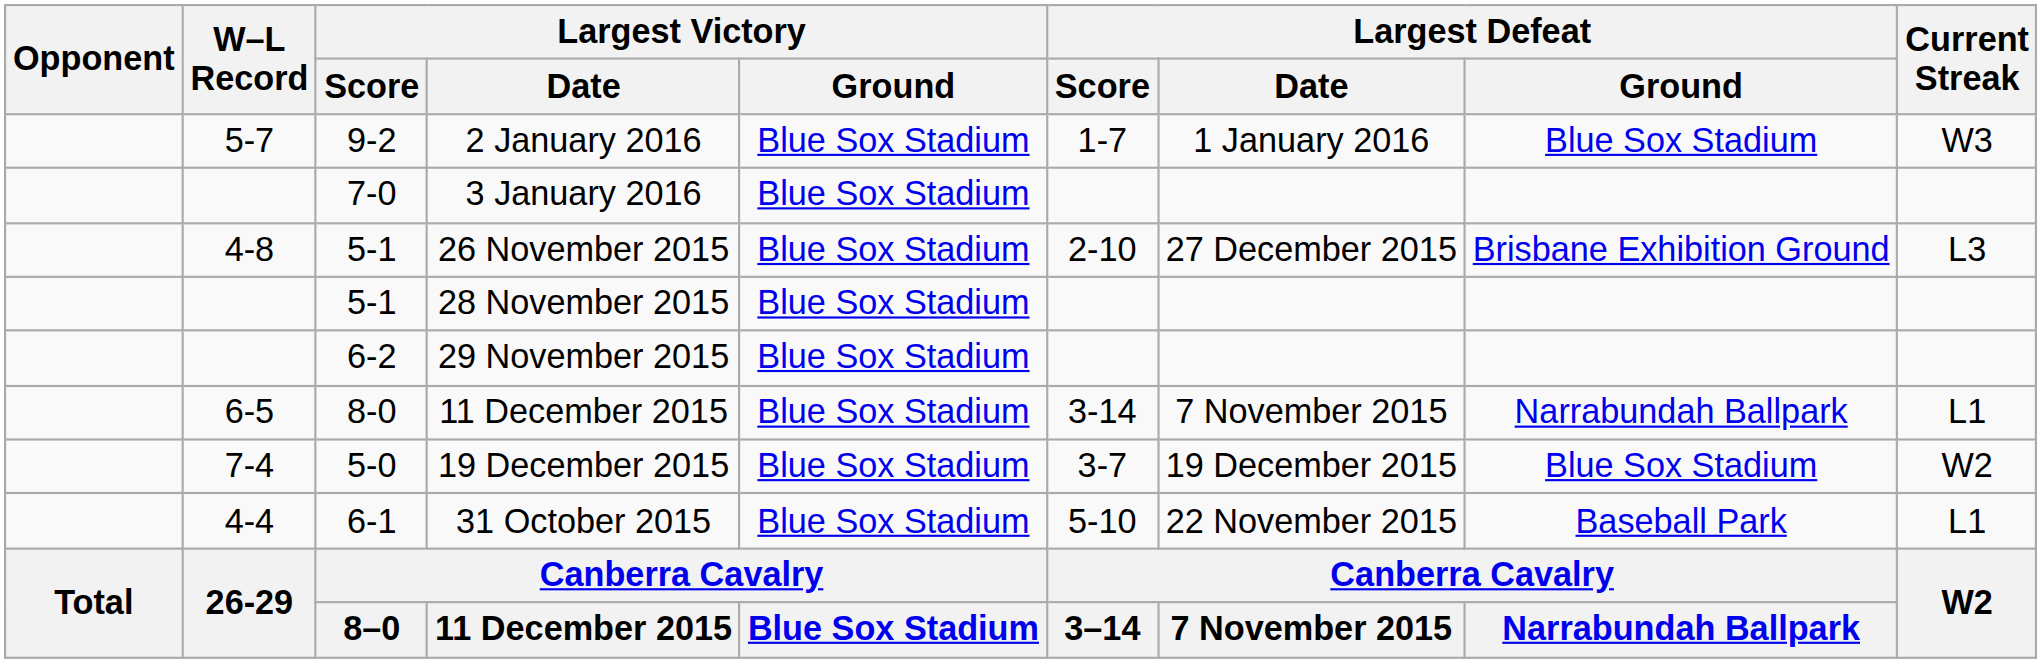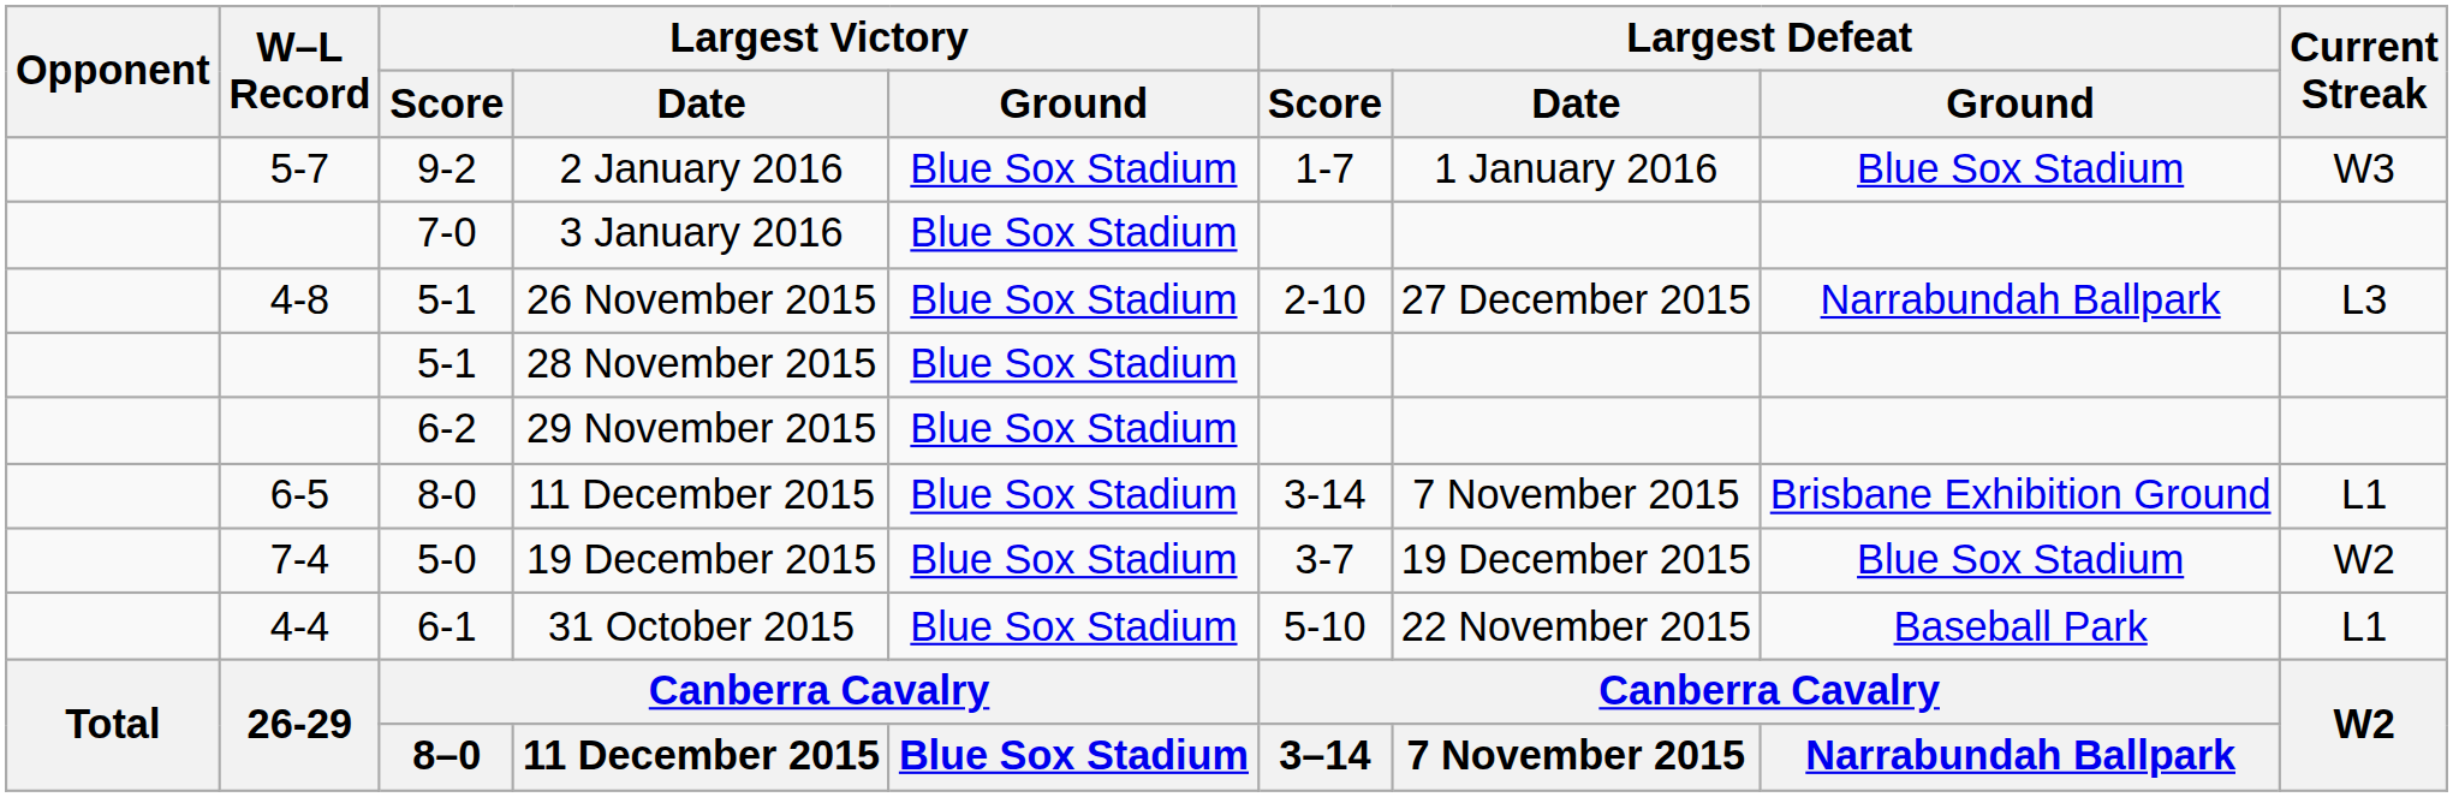26 November 2015 | Largest Defeat / Ground: Brisbane Exhibition Ground -> Narrabundah Ballpark
8-0 / 11 December 2015 | Largest Defeat / Ground: Narrabundah Ballpark -> Brisbane Exhibition Ground
